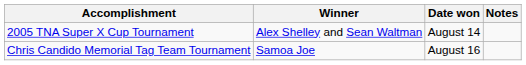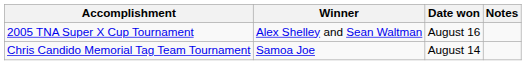2005 TNA Super X Cup Tournament | Date won: August 14 -> August 16
Chris Candido Memorial Tag Team Tournament | Date won: August 16 -> August 14
